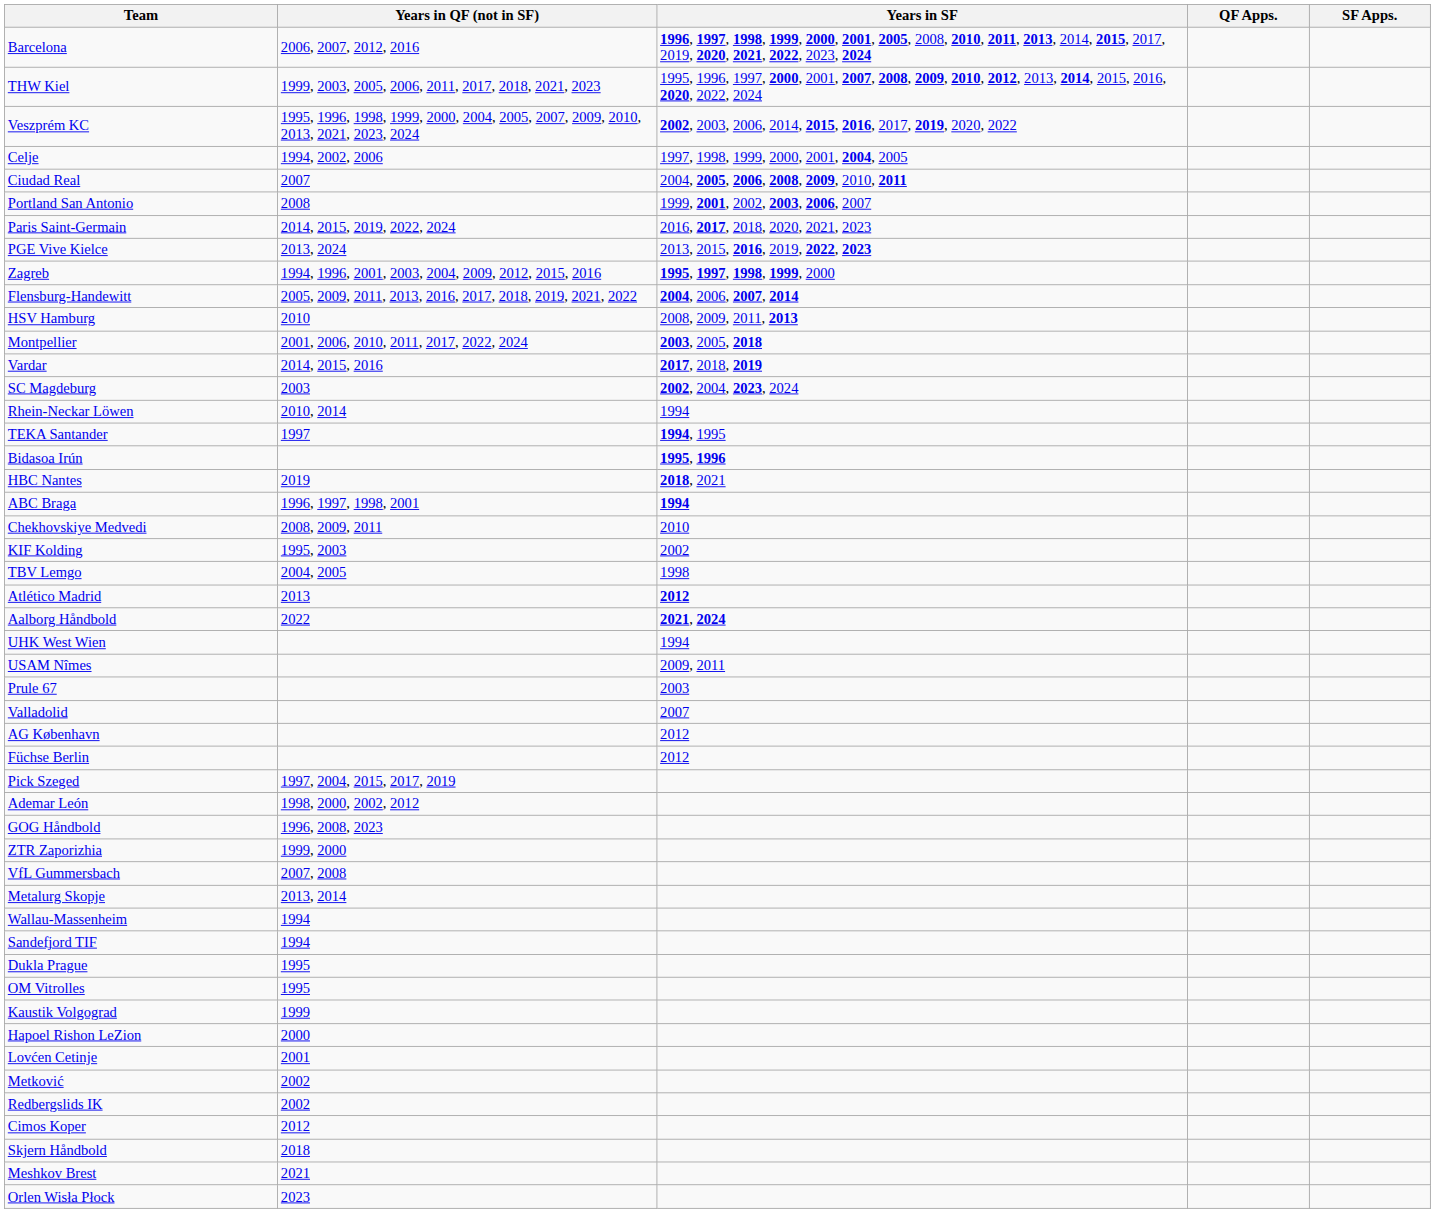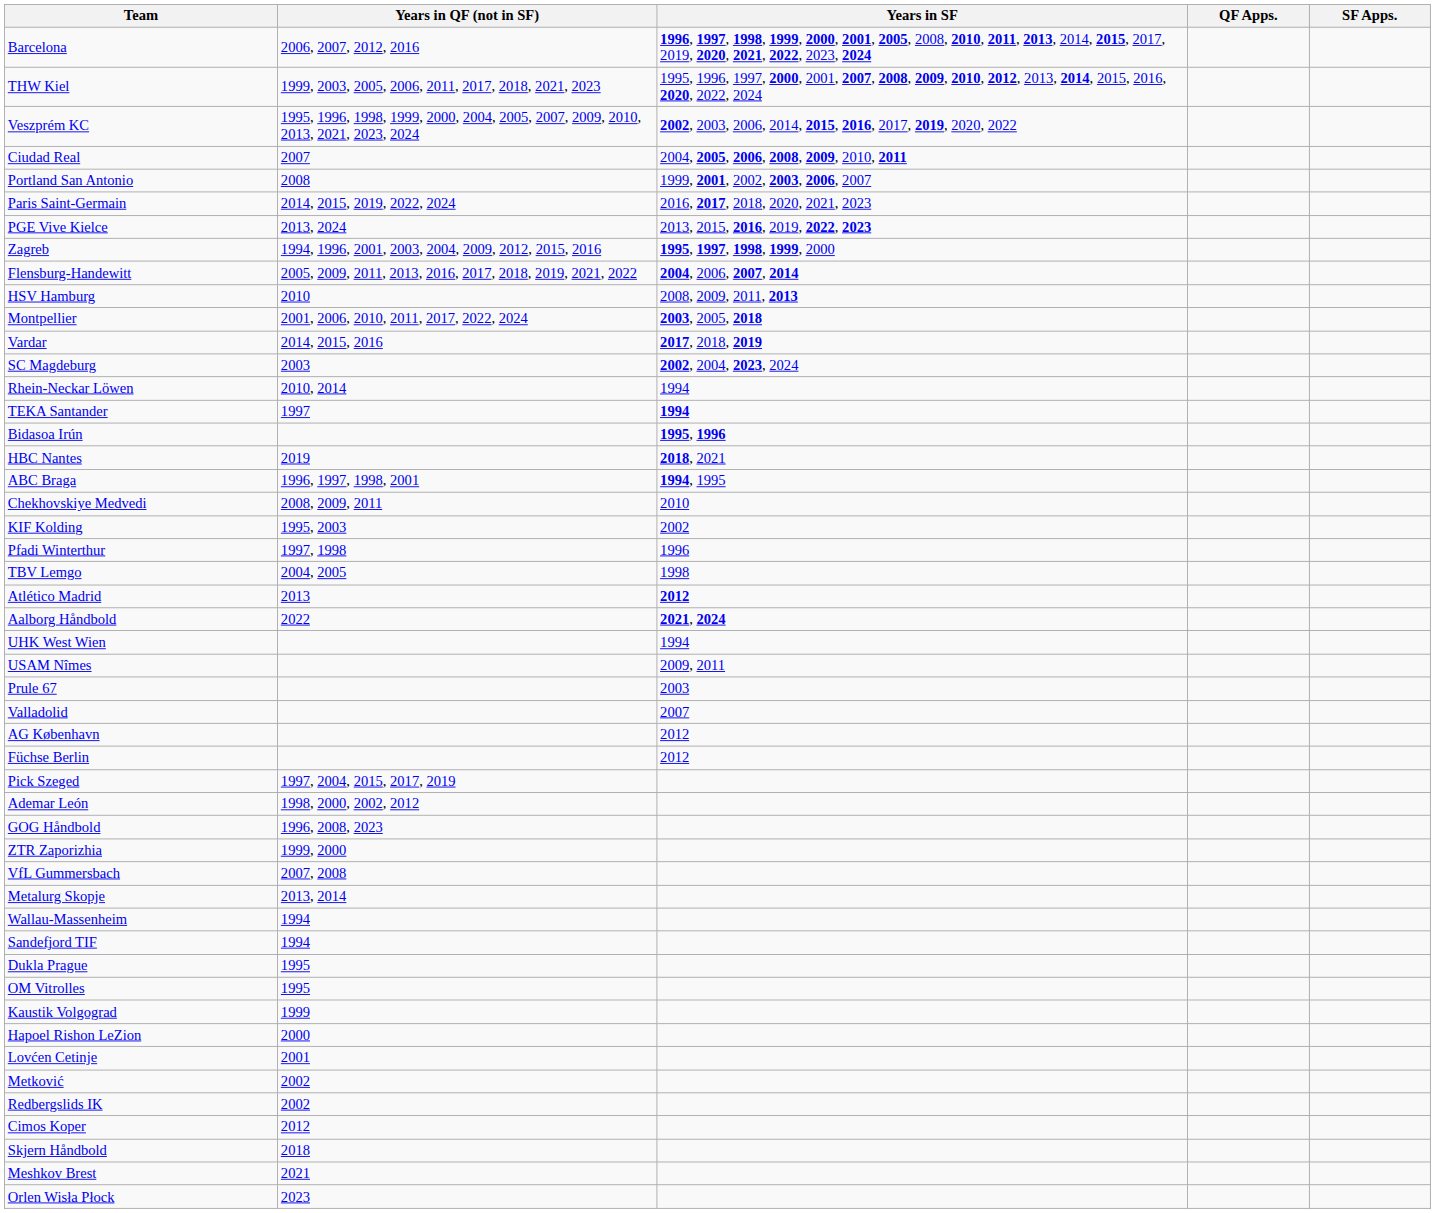- row: Celje | 1994, 2002, 2006 | 1997, 1998, 1999, 2000, 2001, 2004, 2005
TEKA Santander | Years in SF: 1994, 1995 -> 1994
ABC Braga | Years in SF: 1994 -> 1994, 1995
+ row: Pfadi Winterthur | 1997, 1998 | 1996
